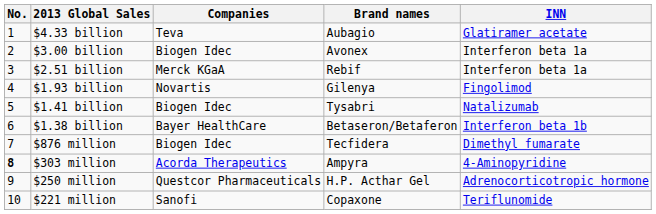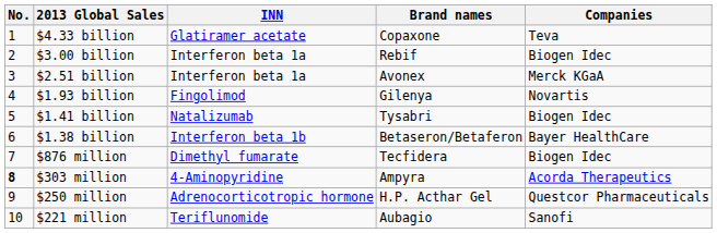columns swapped: INN <-> Companies
$4.33 billion | Brand names: Aubagio -> Copaxone
$3.00 billion | Brand names: Avonex -> Rebif
$2.51 billion | Brand names: Rebif -> Avonex
$221 million | Brand names: Copaxone -> Aubagio
